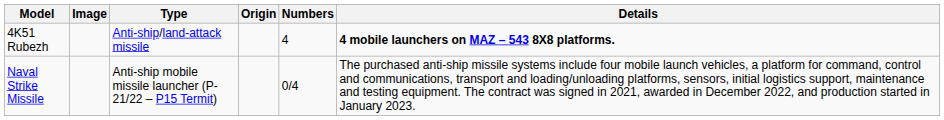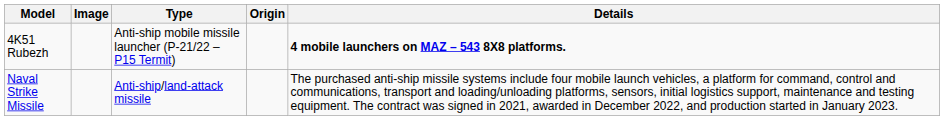- column: Numbers | 4 | 0/4
4K51 Rubezh | Type: Anti-ship/land-attack missile -> Anti-ship mobile missile launcher (P-21/22 – P15 Termit)
Naval Strike Missile | Type: Anti-ship mobile missile launcher (P-21/22 – P15 Termit) -> Anti-ship/land-attack missile
